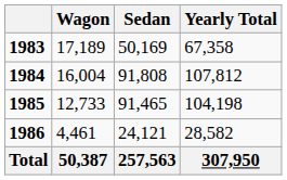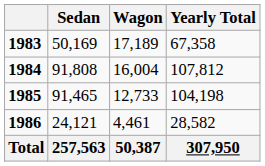columns swapped: Sedan <-> Wagon
